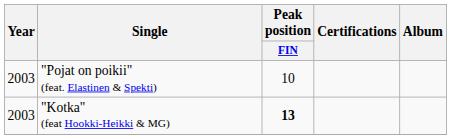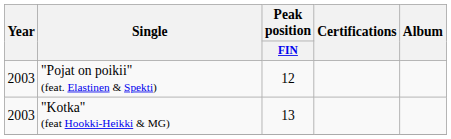"Pojat on poikii" (feat. Elastinen & Spekti) | Peak position / FIN: 10 -> 12
"Kotka" (feat Hookki-Heikki & MG) | Peak position / FIN: bold -> normal
